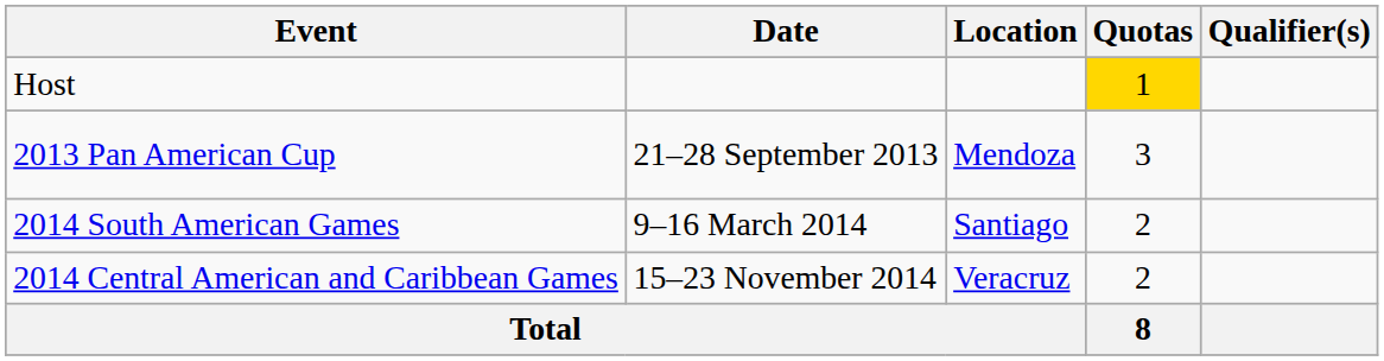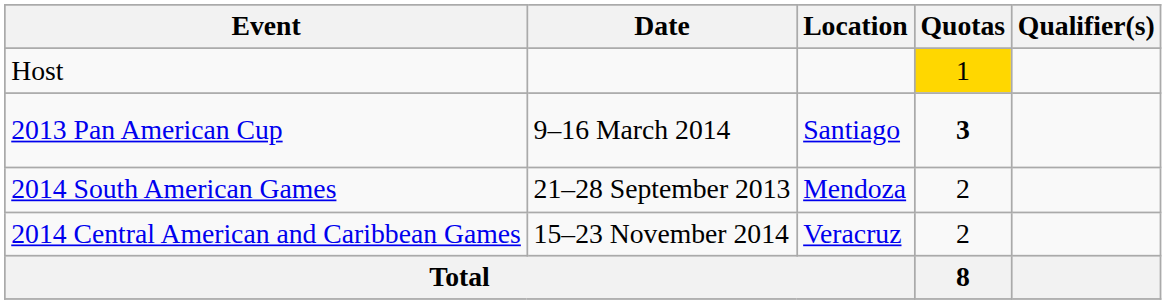2013 Pan American Cup | Date: 21–28 September 2013 -> 9–16 March 2014
2013 Pan American Cup | Location: Mendoza -> Santiago
2013 Pan American Cup | Quotas: normal -> bold
2014 South American Games | Date: 9–16 March 2014 -> 21–28 September 2013
2014 South American Games | Location: Santiago -> Mendoza
